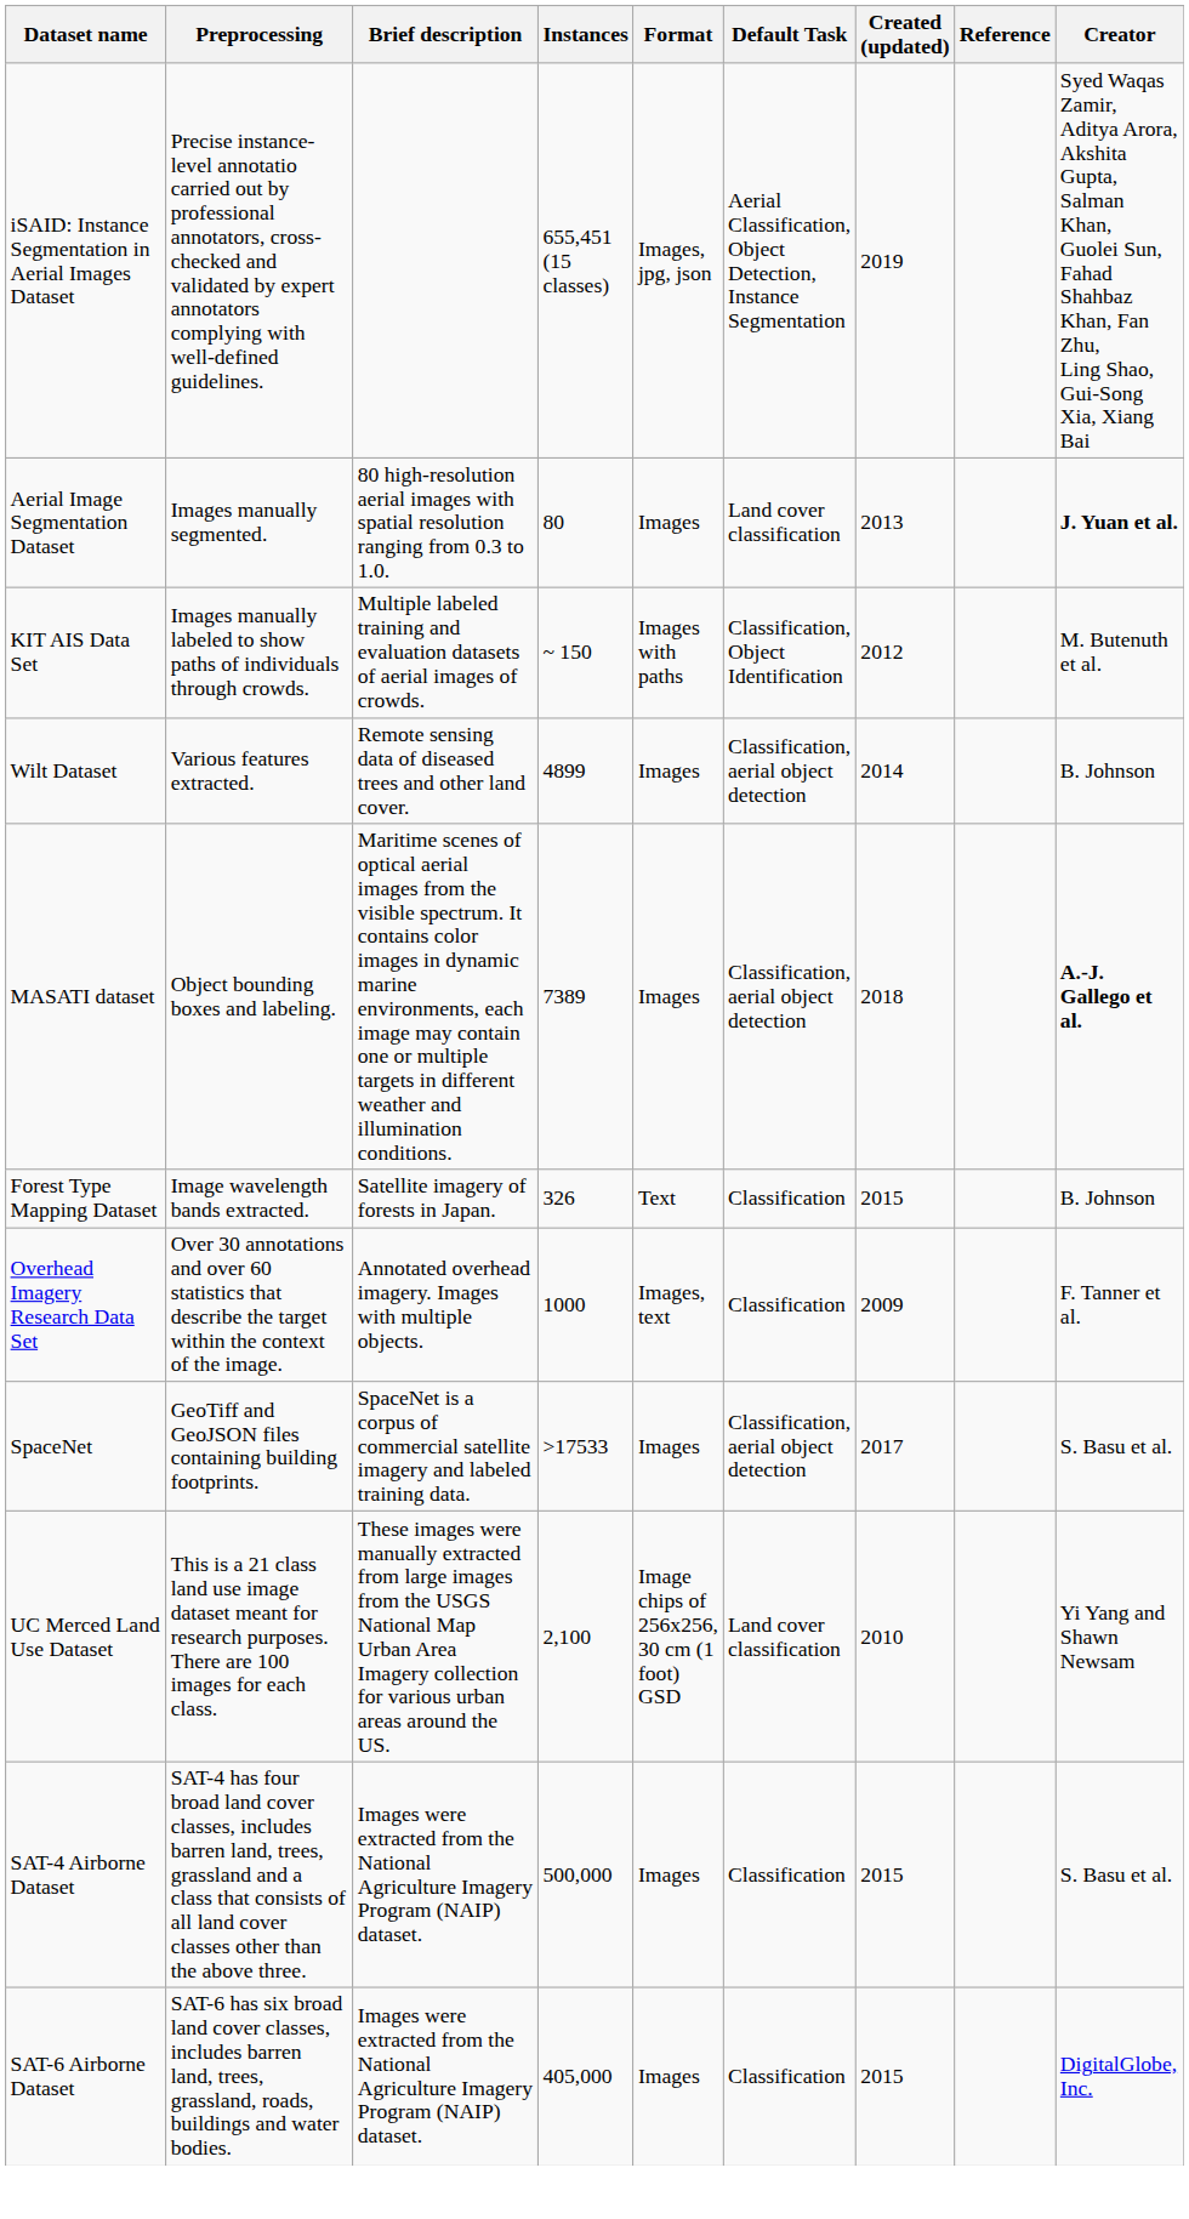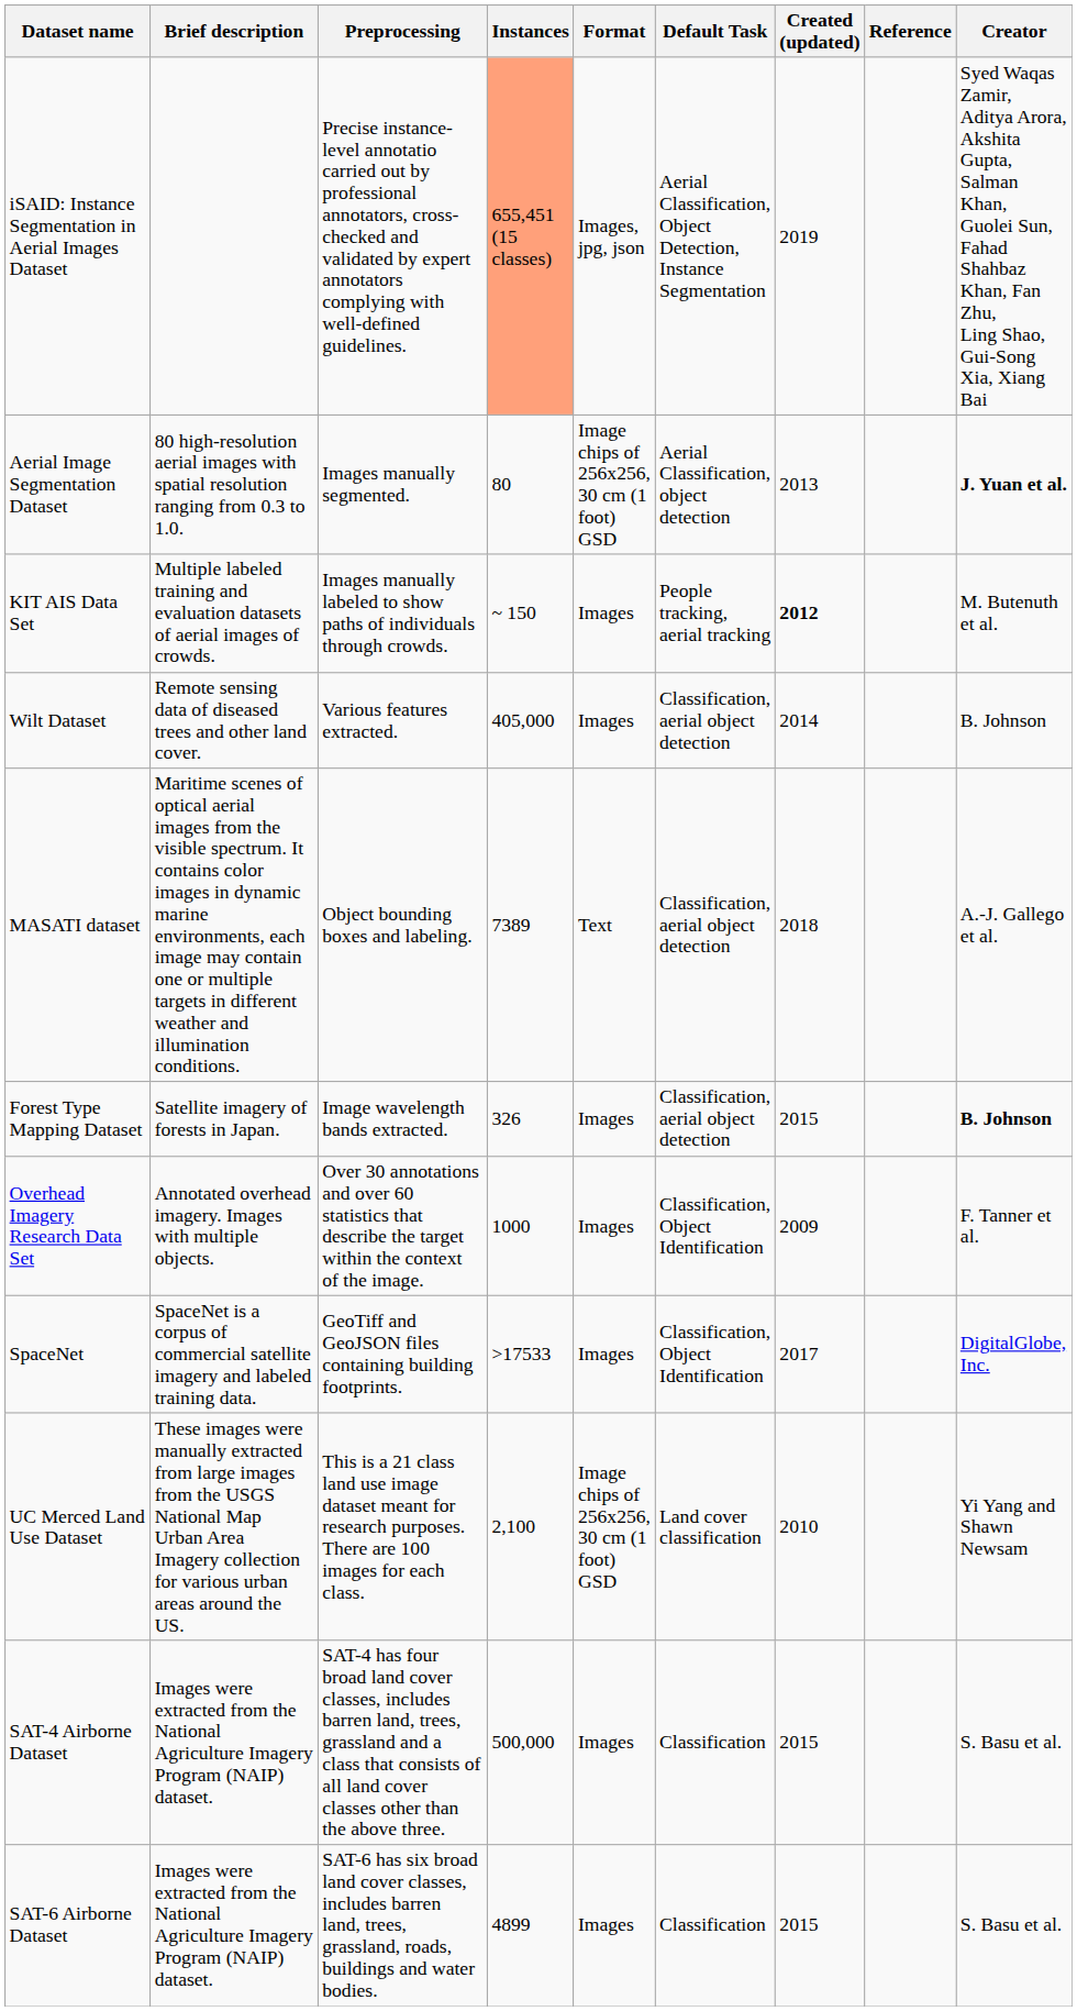columns swapped: Brief description <-> Preprocessing
iSAID: Instance Segmentation in Aerial Images Dataset | Instances: no background -> lightsalmon background
Aerial Image Segmentation Dataset | Format: Images -> Image chips of 256x256, 30 cm (1 foot) GSD
Aerial Image Segmentation Dataset | Default Task: Land cover classification -> Aerial Classification, object detection
KIT AIS Data Set | Format: Images with paths -> Images
KIT AIS Data Set | Default Task: Classification, Object Identification -> People tracking, aerial tracking
KIT AIS Data Set | Created (updated): normal -> bold
Wilt Dataset | Instances: 4899 -> 405,000
MASATI dataset | Format: Images -> Text
MASATI dataset | Creator: bold -> normal
Forest Type Mapping Dataset | Format: Text -> Images
Forest Type Mapping Dataset | Default Task: Classification -> Classification, aerial object detection
Forest Type Mapping Dataset | Creator: normal -> bold
Overhead Imagery Research Data Set | Format: Images, text -> Images
Overhead Imagery Research Data Set | Default Task: Classification -> Classification, Object Identification
SpaceNet | Default Task: Classification, aerial object detection -> Classification, Object Identification
SpaceNet | Creator: S. Basu et al. -> DigitalGlobe, Inc.
SAT-6 Airborne Dataset | Instances: 405,000 -> 4899
SAT-6 Airborne Dataset | Creator: DigitalGlobe, Inc. -> S. Basu et al.
